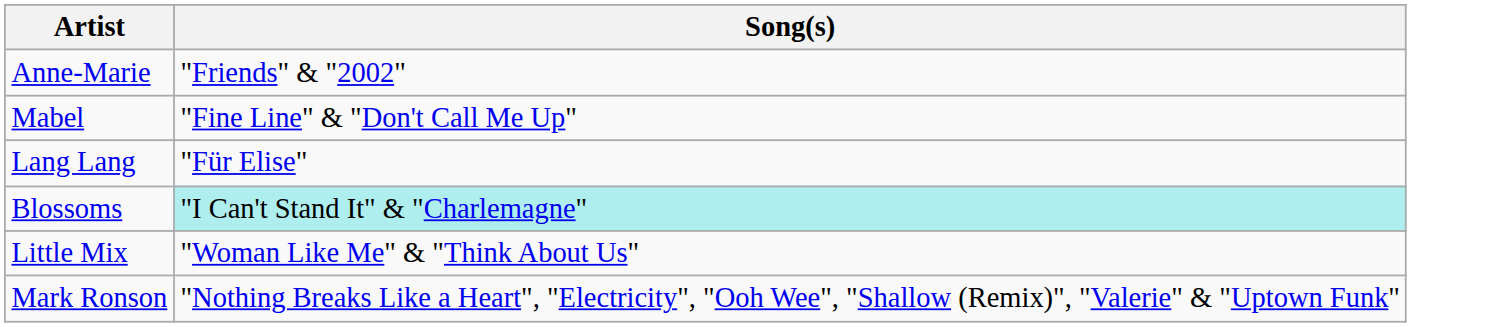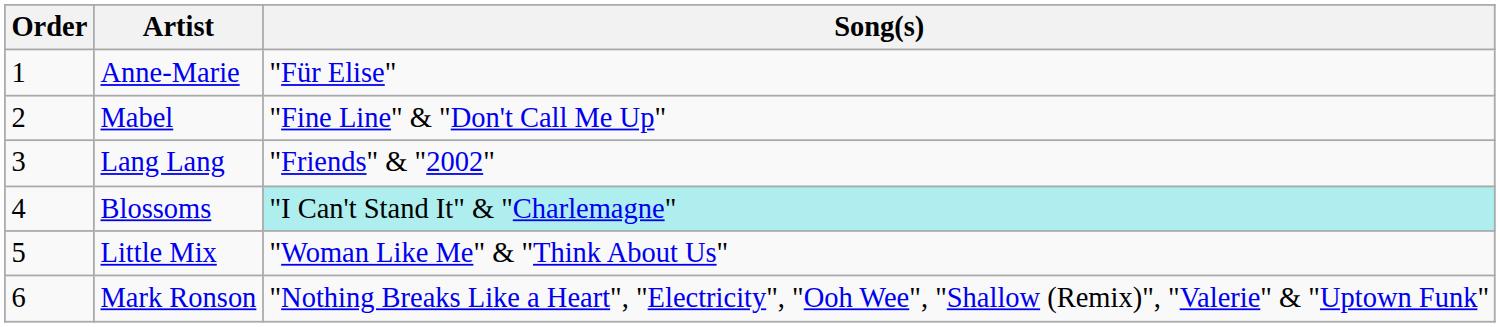+ column: Order | 1 | 2 | 3 | 4 | 5 | 6
Anne-Marie | Song(s): "Friends" & "2002" -> "Für Elise"
Lang Lang | Song(s): "Für Elise" -> "Friends" & "2002"
